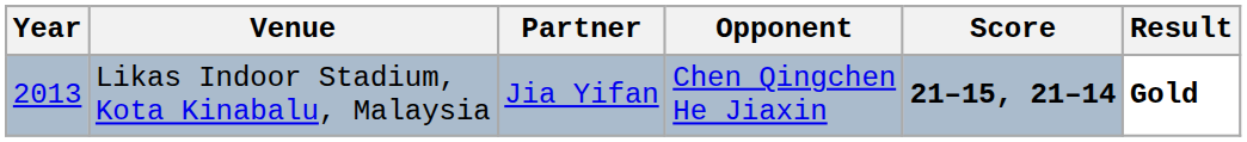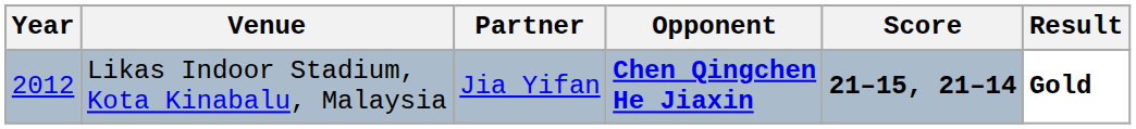Likas Indoor Stadium, Kota Kinabalu, Malaysia | Year: 2013 -> 2012
Likas Indoor Stadium, Kota Kinabalu, Malaysia | Opponent: normal -> bold
